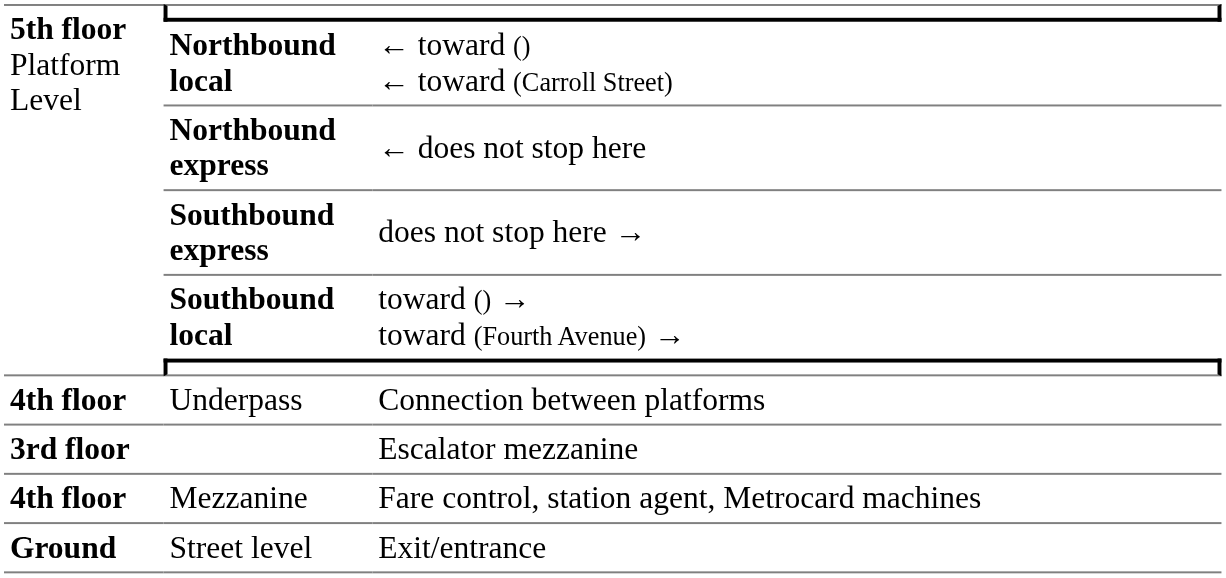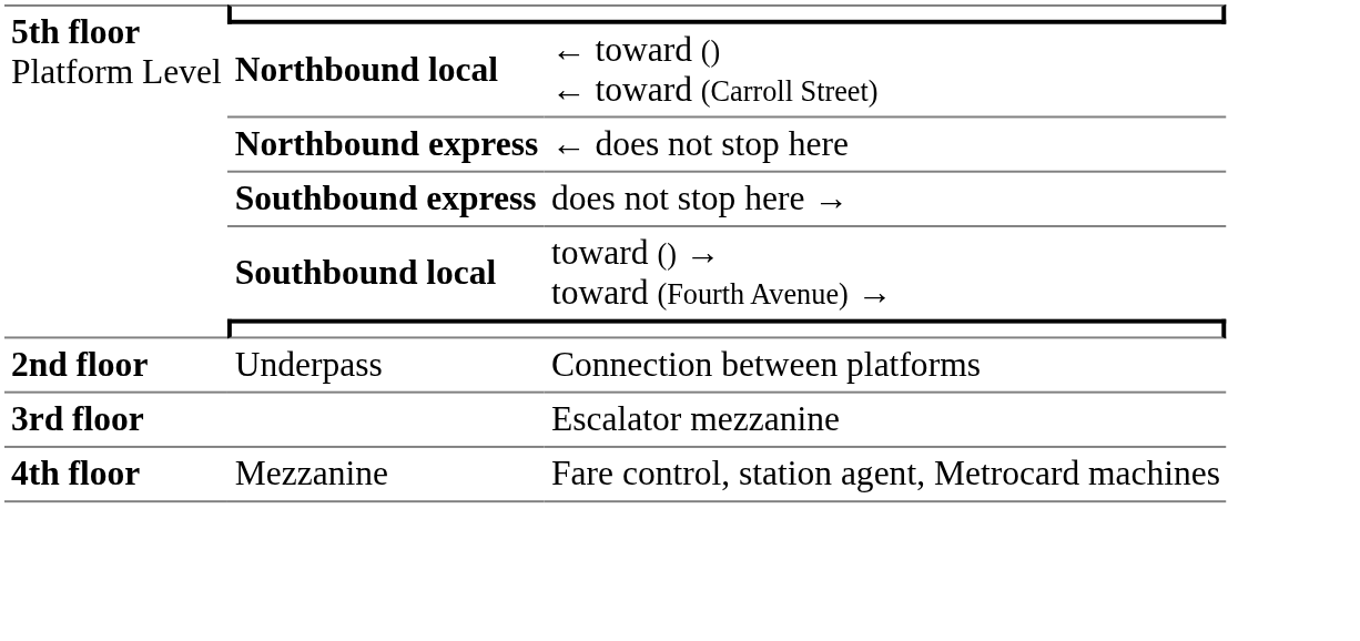Underpass | column 1: 4th floor -> 2nd floor
- row: Ground | Street level | Exit/entrance
